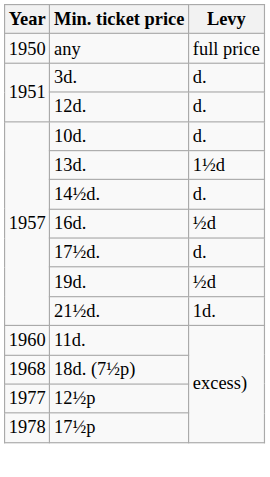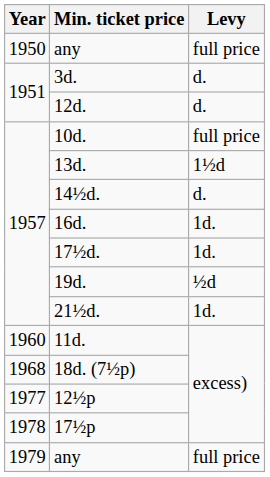10d. | Levy: d. -> full price
16d. | Levy: ½d -> 1d.
17½d. | Levy: d. -> 1d.
+ row: 1979 | any | full price
